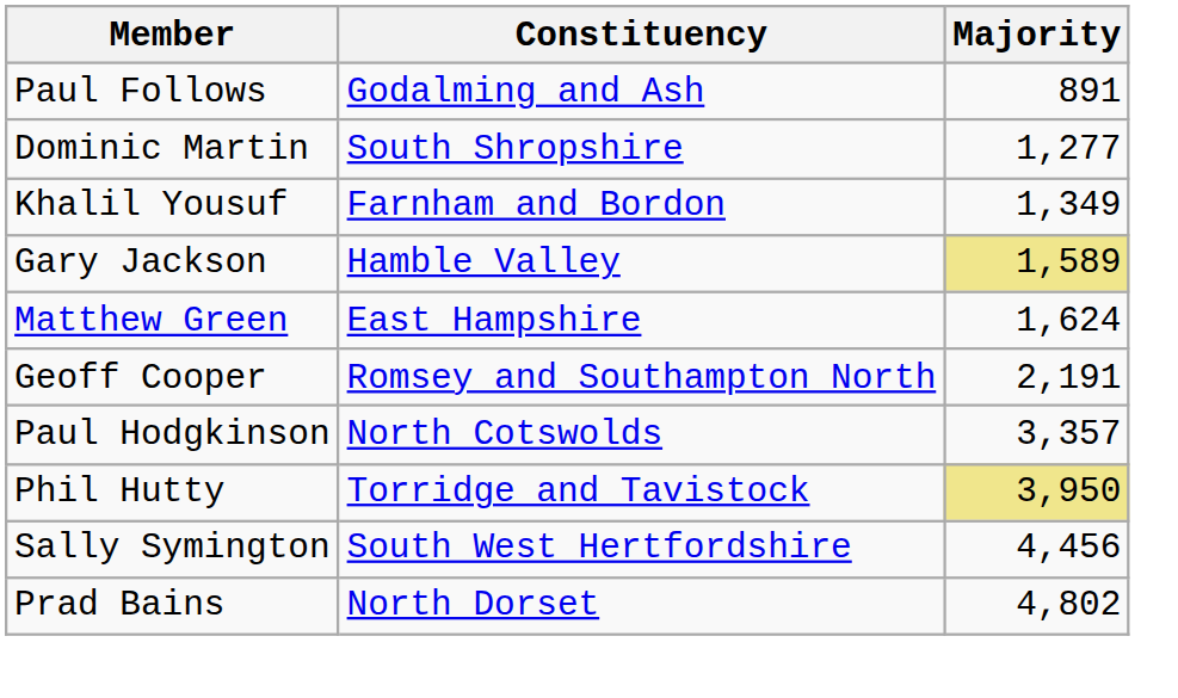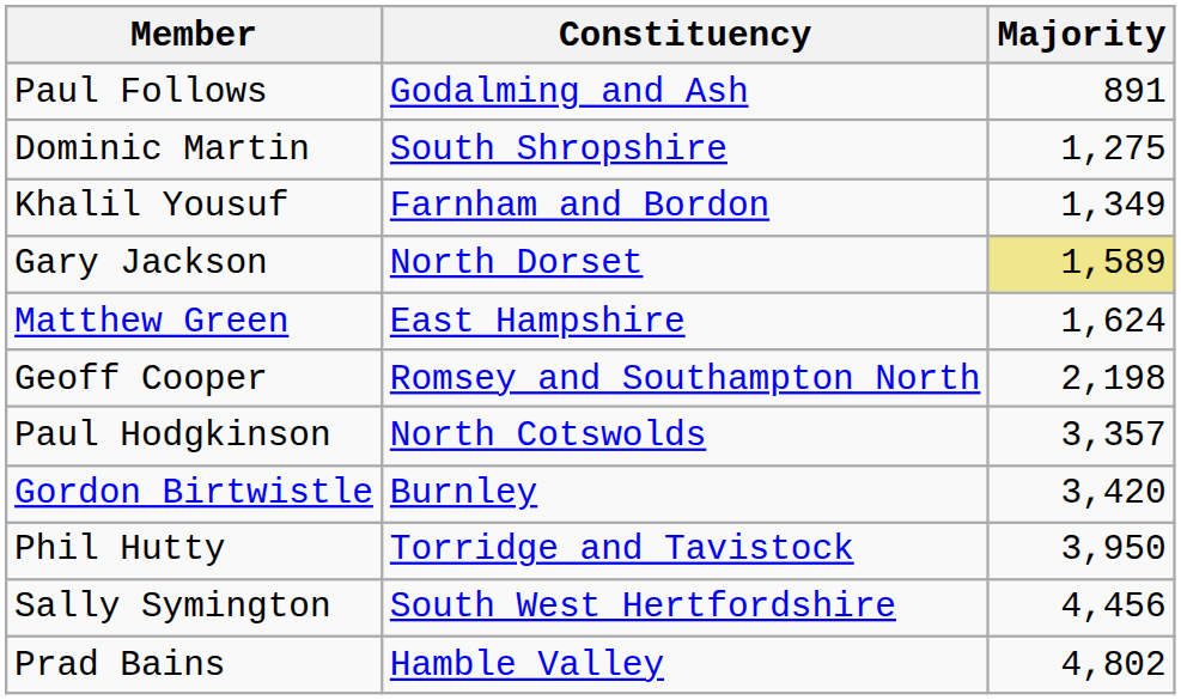Dominic Martin | Majority: 1,277 -> 1,275
Gary Jackson | Constituency: Hamble Valley -> North Dorset
Geoff Cooper | Majority: 2,191 -> 2,198
+ row: Gordon Birtwistle | Burnley | 3,420
Phil Hutty | Majority: khaki background -> no background
Prad Bains | Constituency: North Dorset -> Hamble Valley
